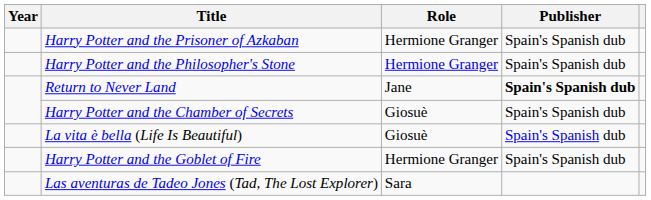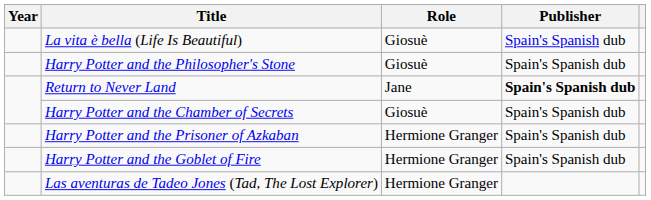rows swapped: La vita è bella (Life Is Beautiful) <-> Harry Potter and the Prisoner of Azkaban
Harry Potter and the Philosopher's Stone | Role: Hermione Granger -> Giosuè
Las aventuras de Tadeo Jones (Tad, The Lost Explorer) | Role: Sara -> Hermione Granger
